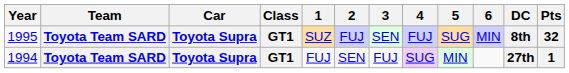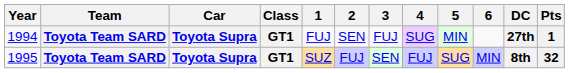rows swapped: 1994 <-> 1995
